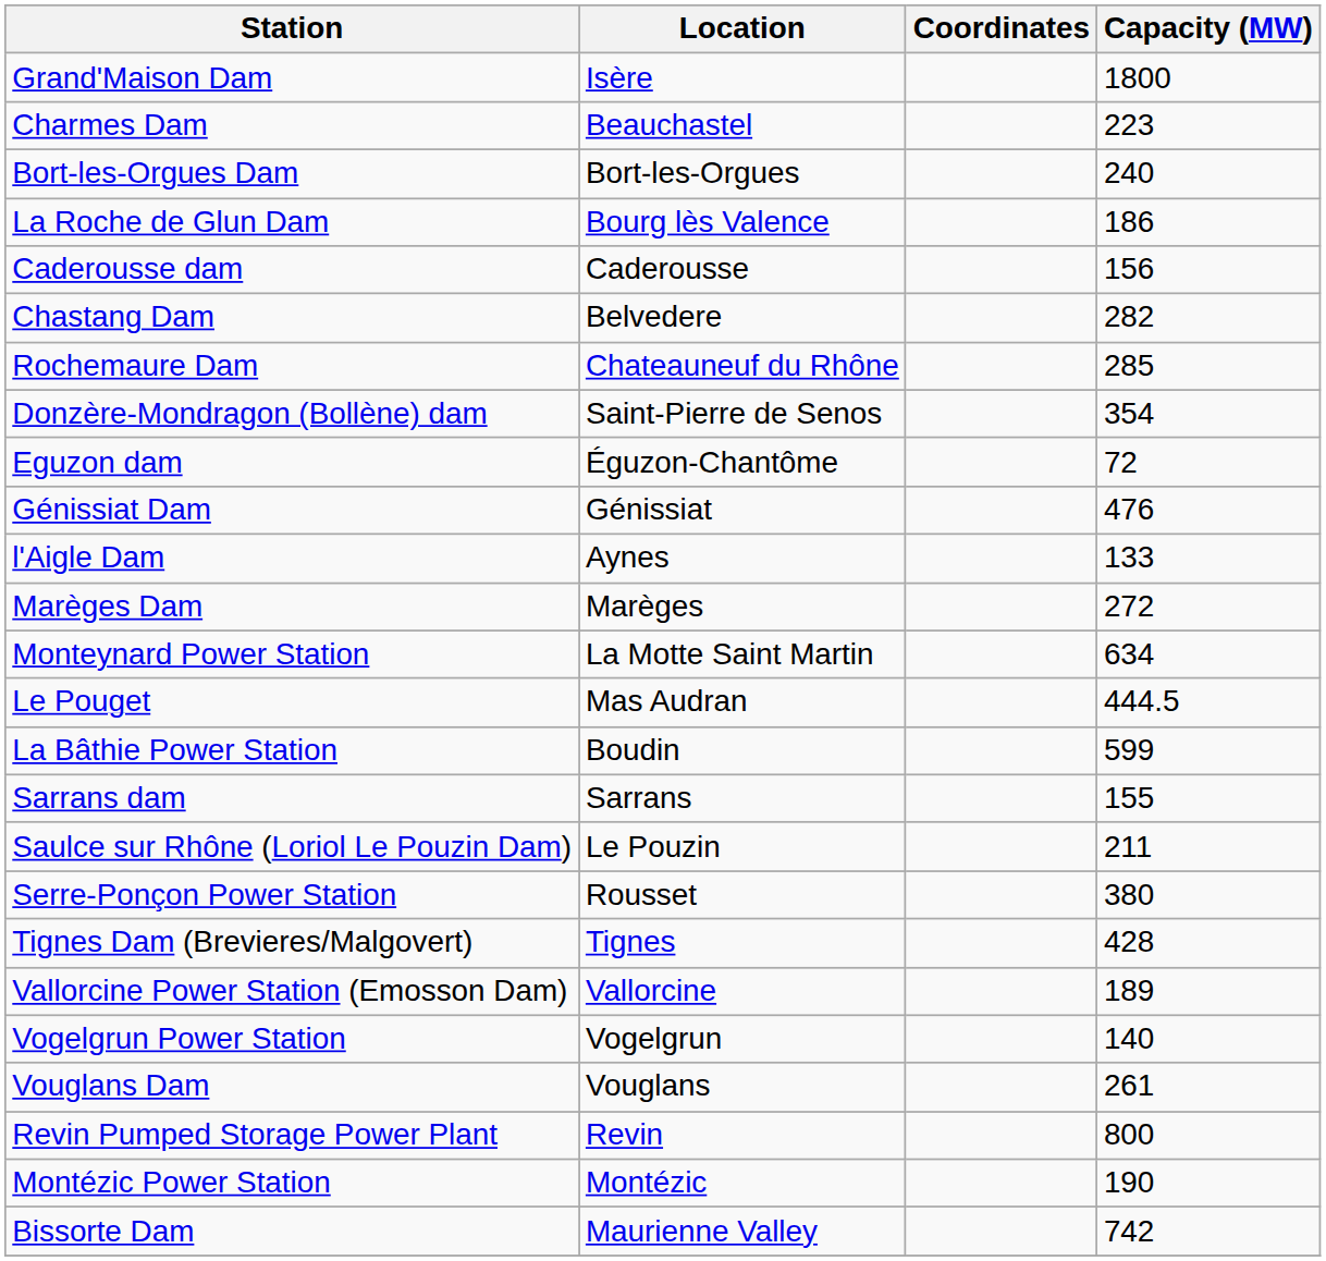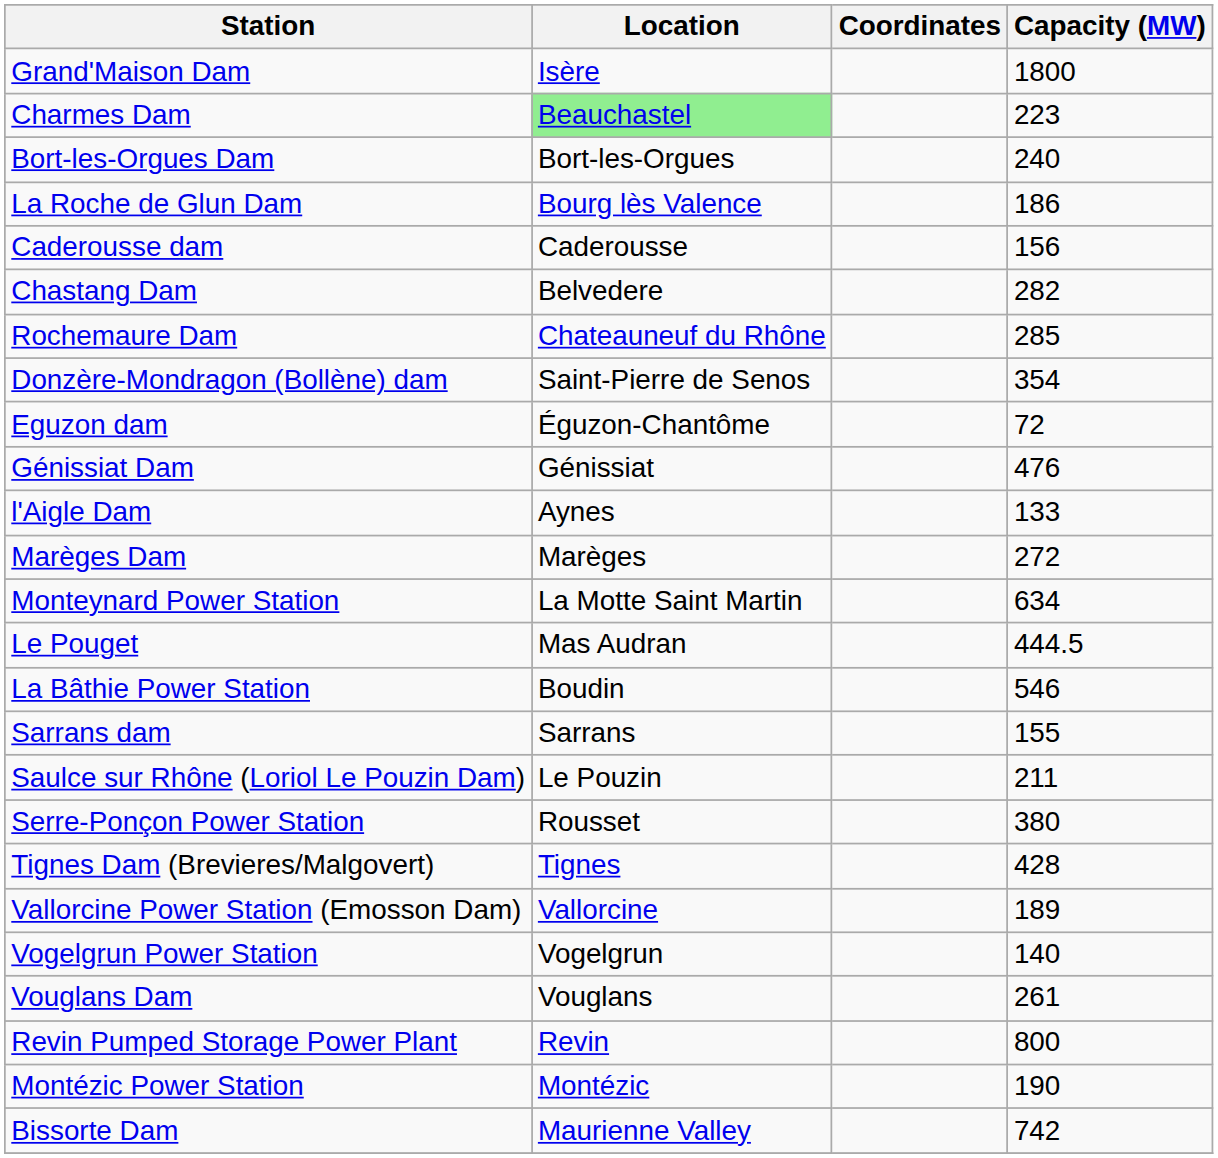Charmes Dam | Location: no background -> lightgreen background
La Bâthie Power Station | Capacity (MW): 599 -> 546
